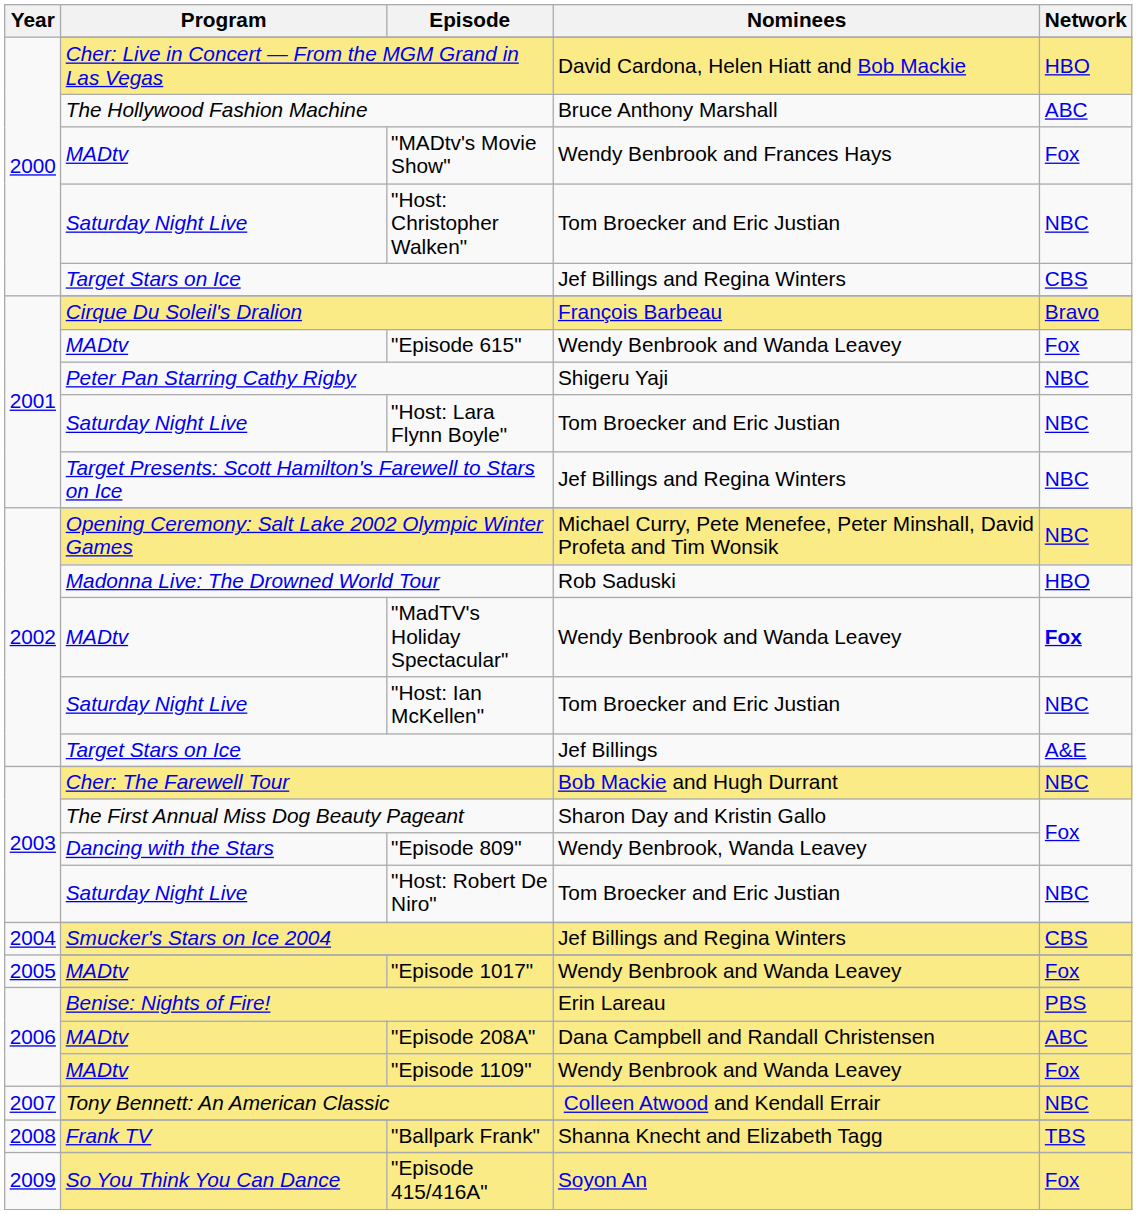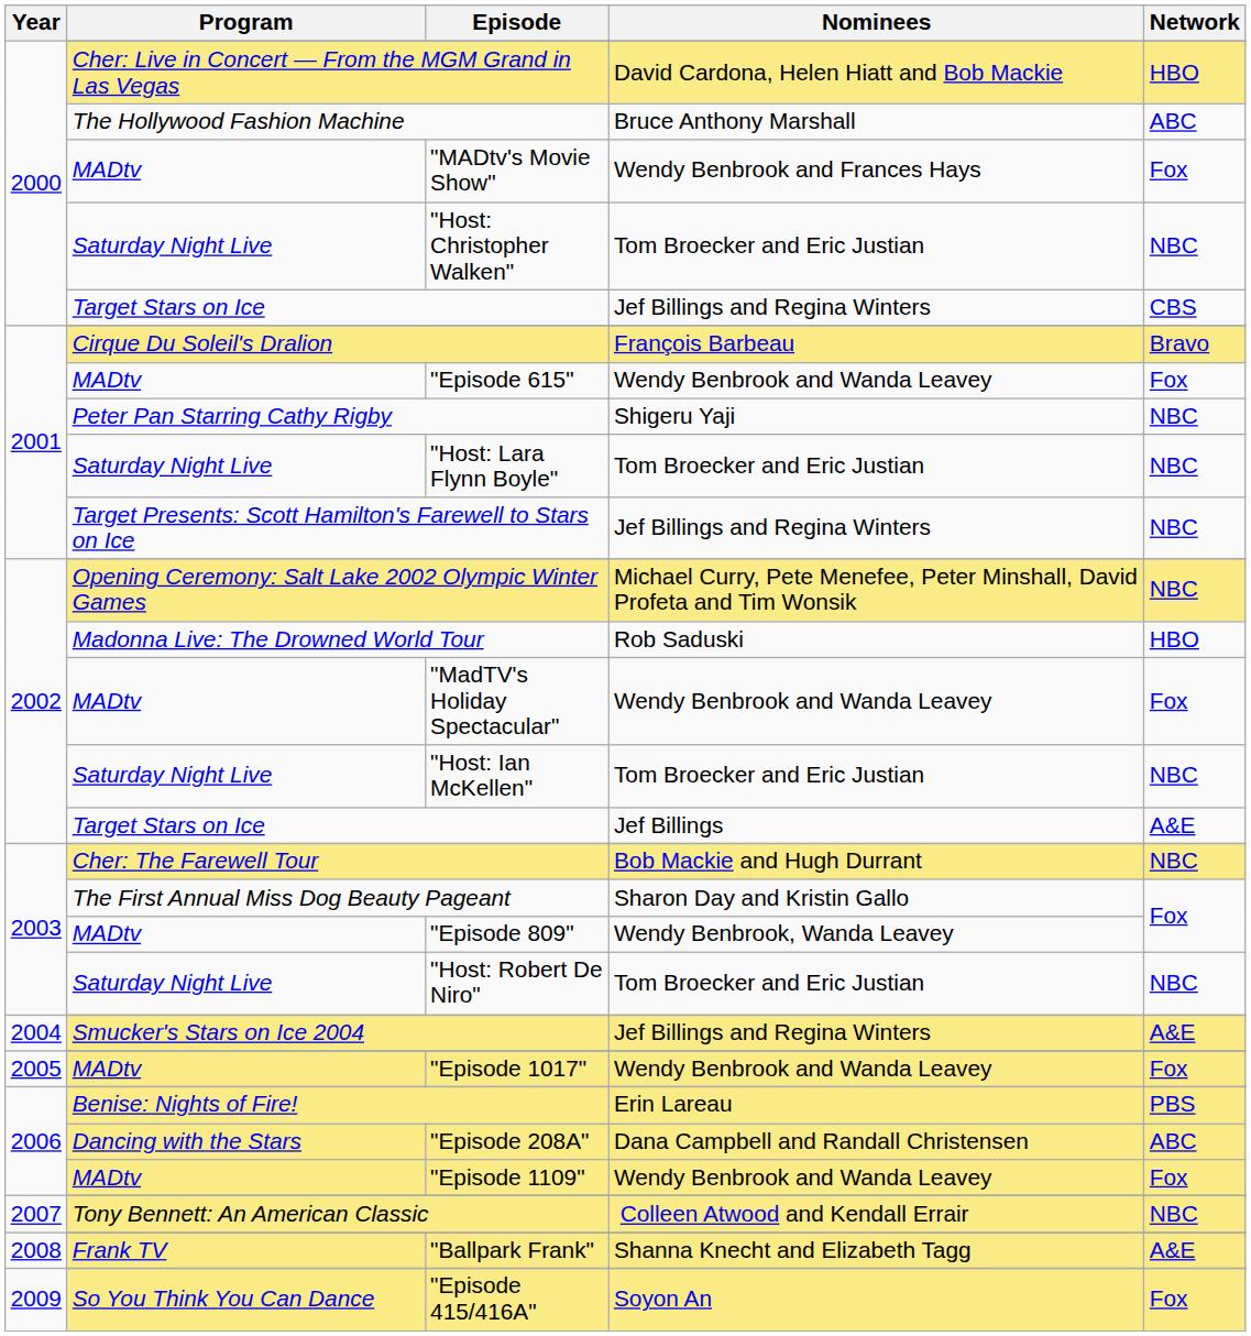"MadTV's Holiday Spectacular" | Network: bold -> normal
"Episode 809" | Program: Dancing with the Stars -> MADtv
Smucker's Stars on Ice 2004 | Network: CBS -> A&E
"Episode 208A" | Program: MADtv -> Dancing with the Stars
"Ballpark Frank" | Network: TBS -> A&E
